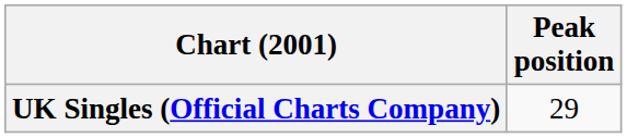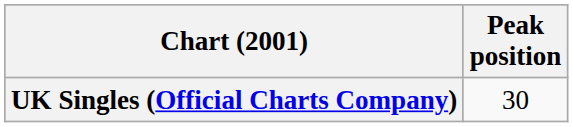UK Singles (Official Charts Company) | Peak position: 29 -> 30
